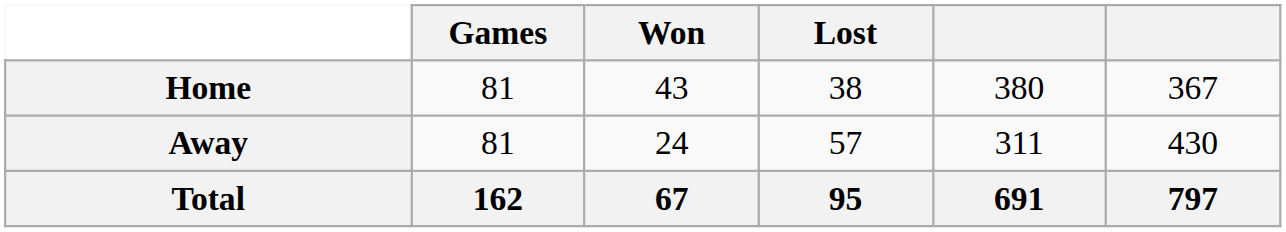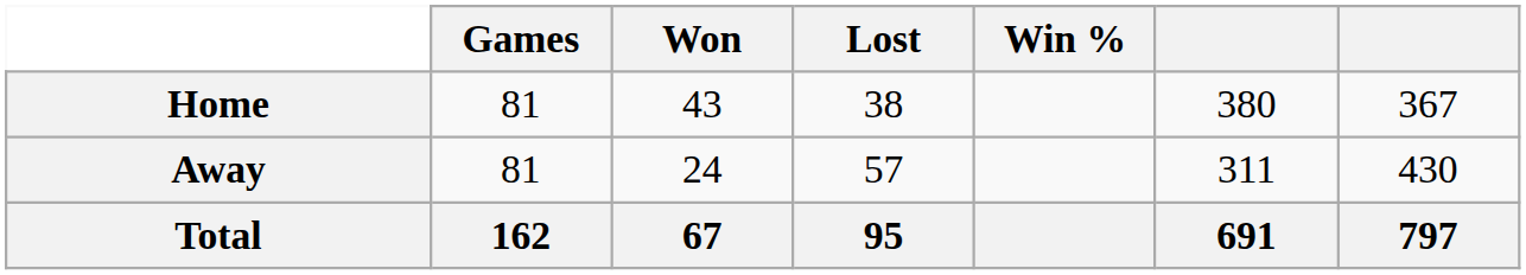+ column: Win %
